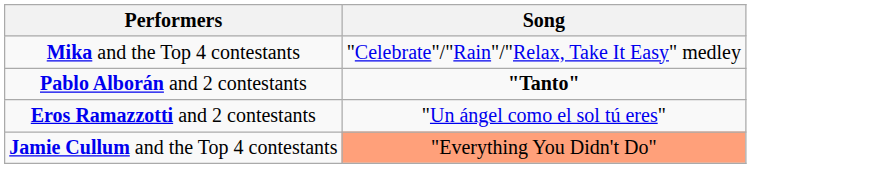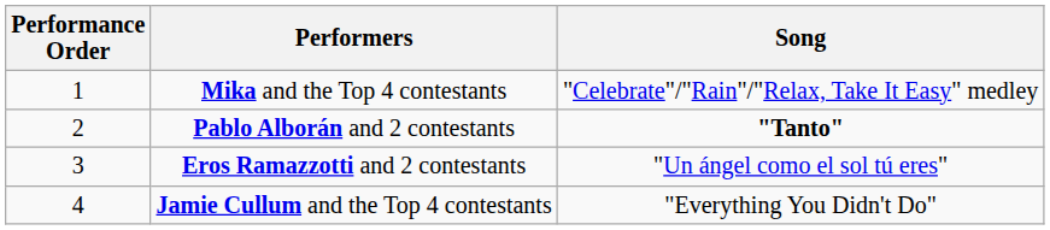+ column: Performance Order | 1 | 2 | 3 | 4
Jamie Cullum and the Top 4 contestants | Song: lightsalmon background -> no background
